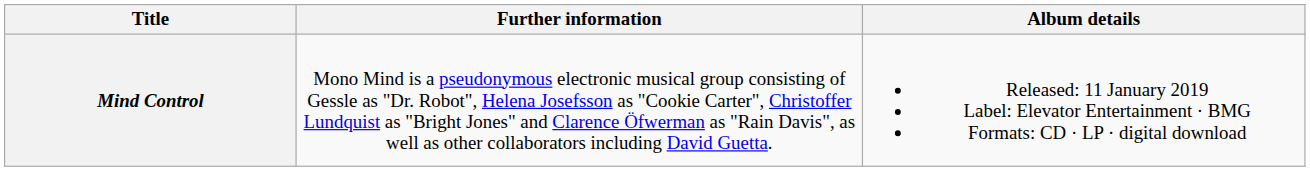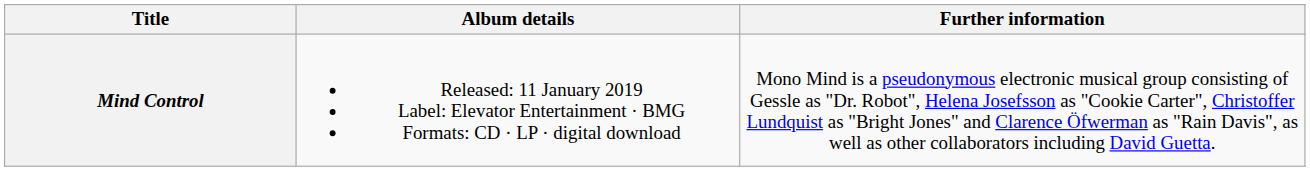columns swapped: Album details <-> Further information
